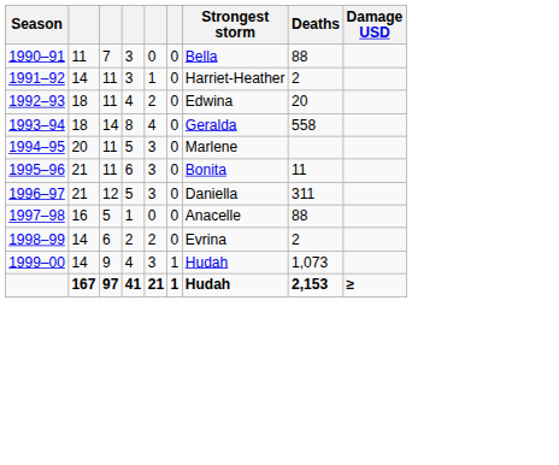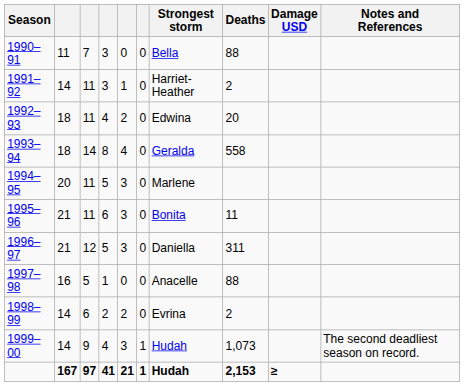+ column: Notes and References | The second deadliest season on record.
